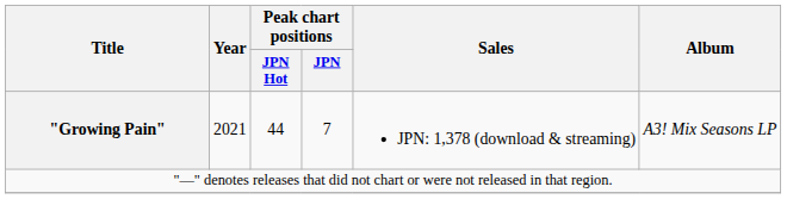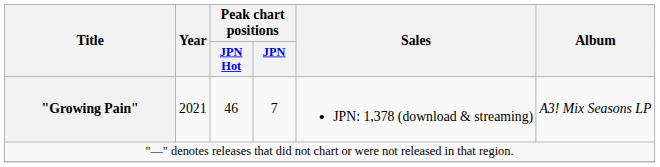"Growing Pain" | Peak chart positions / JPN Hot: 44 -> 46
